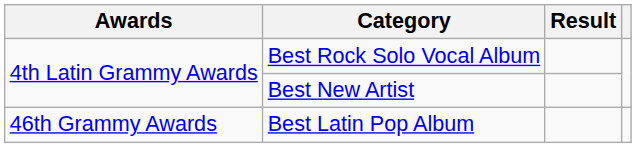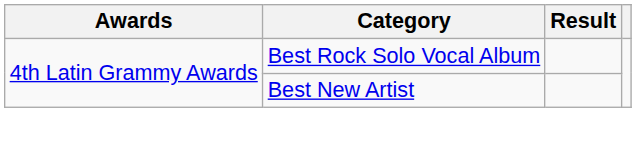- row: 46th Grammy Awards | Best Latin Pop Album
